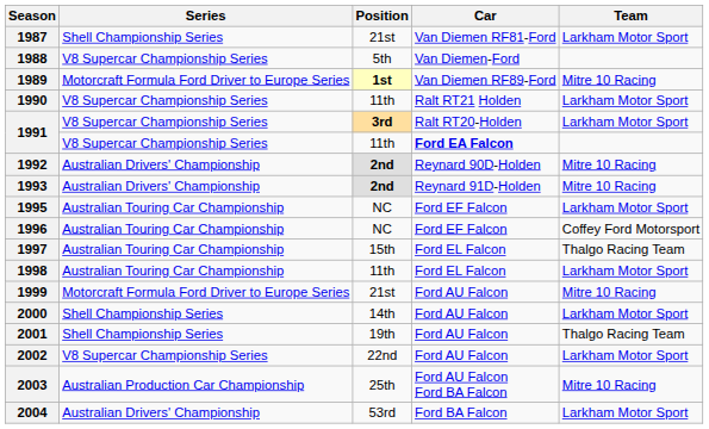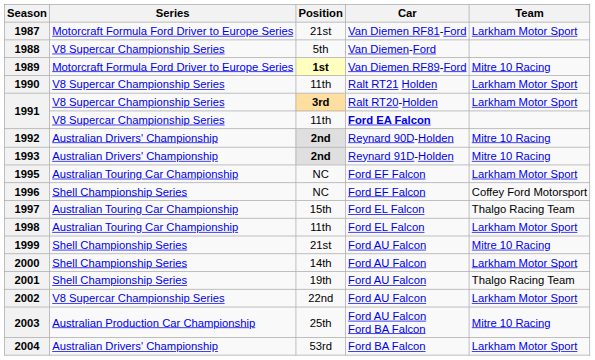1987 | Series: Shell Championship Series -> Motorcraft Formula Ford Driver to Europe Series
1996 | Series: Australian Touring Car Championship -> Shell Championship Series
1999 | Series: Motorcraft Formula Ford Driver to Europe Series -> Shell Championship Series
